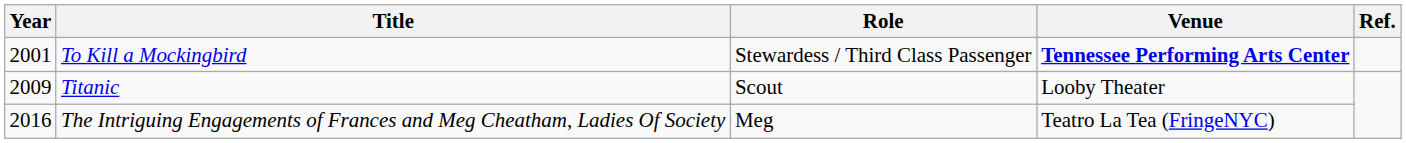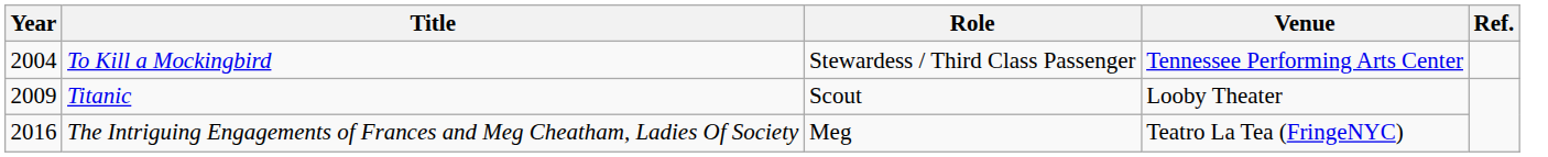To Kill a Mockingbird | Year: 2001 -> 2004
To Kill a Mockingbird | Venue: bold -> normal
